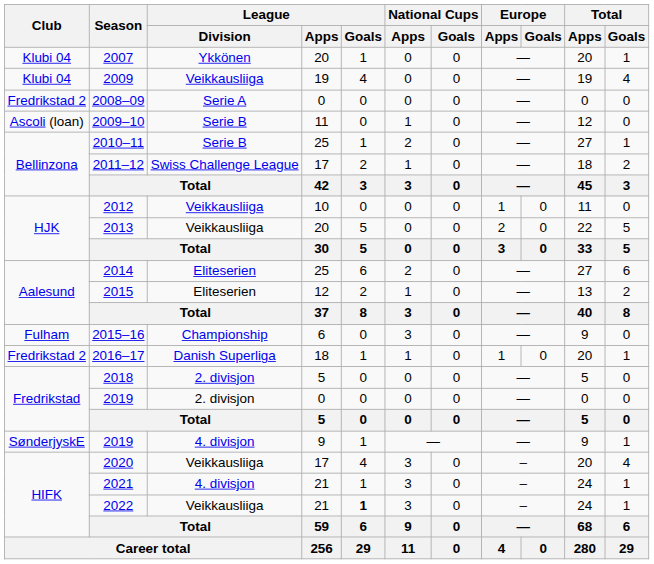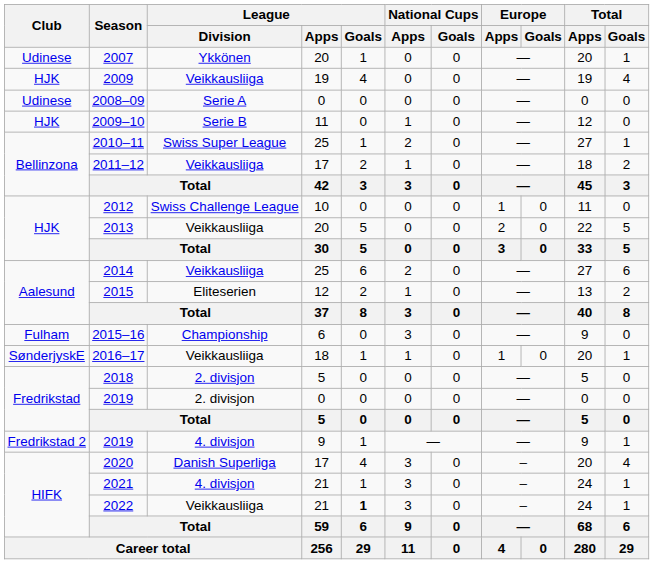2007 | Club: Klubi 04 -> Udinese
2009 | Club: Klubi 04 -> HJK
2008–09 | Club: Fredrikstad 2 -> Udinese
2009–10 | Club: Ascoli (loan) -> HJK
2010–11 | League / Division: Serie B -> Swiss Super League
2011–12 | League / Division: Swiss Challenge League -> Veikkausliiga
2012 | League / Division: Veikkausliiga -> Swiss Challenge League
2014 | League / Division: Eliteserien -> Veikkausliiga
2016–17 | Club: Fredrikstad 2 -> SønderjyskE
2016–17 | League / Division: Danish Superliga -> Veikkausliiga
2019 / 9 | Club: SønderjyskE -> Fredrikstad 2
2020 | League / Division: Veikkausliiga -> Danish Superliga
